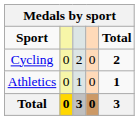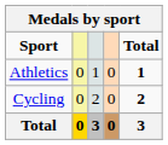rows swapped: Athletics <-> Cycling
